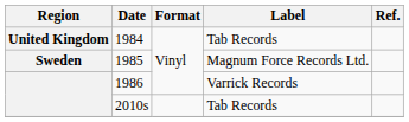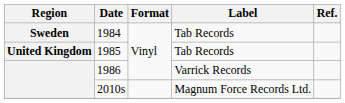1984 | Region: United Kingdom -> Sweden
1985 | Region: Sweden -> United Kingdom
1985 | Label: Magnum Force Records Ltd. -> Tab Records
2010s | Label: Tab Records -> Magnum Force Records Ltd.
